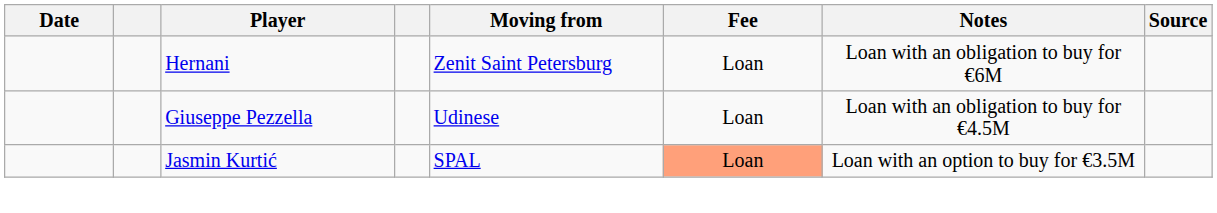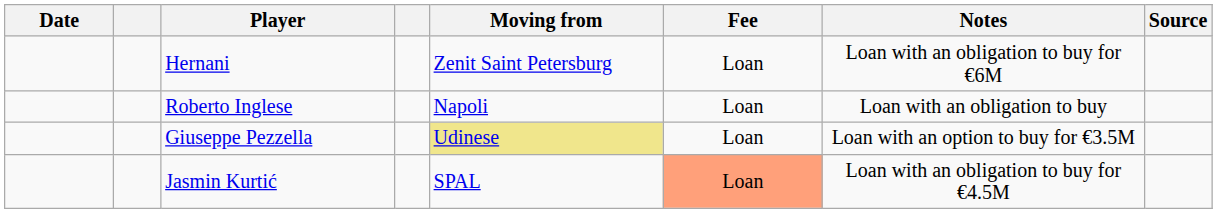+ row: Roberto Inglese | Napoli | Loan | Loan with an obligation to buy
Giuseppe Pezzella | Moving from: no background -> khaki background
Giuseppe Pezzella | Notes: Loan with an obligation to buy for €4.5M -> Loan with an option to buy for €3.5M
Jasmin Kurtić | Notes: Loan with an option to buy for €3.5M -> Loan with an obligation to buy for €4.5M
